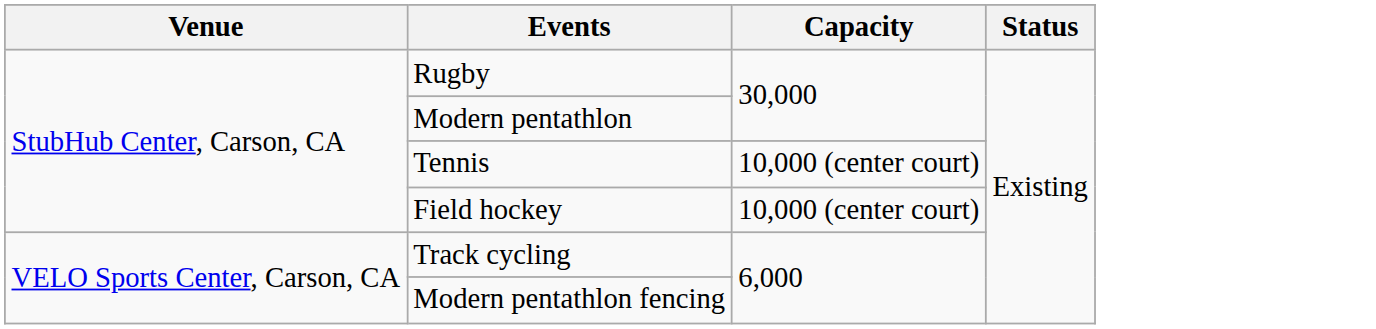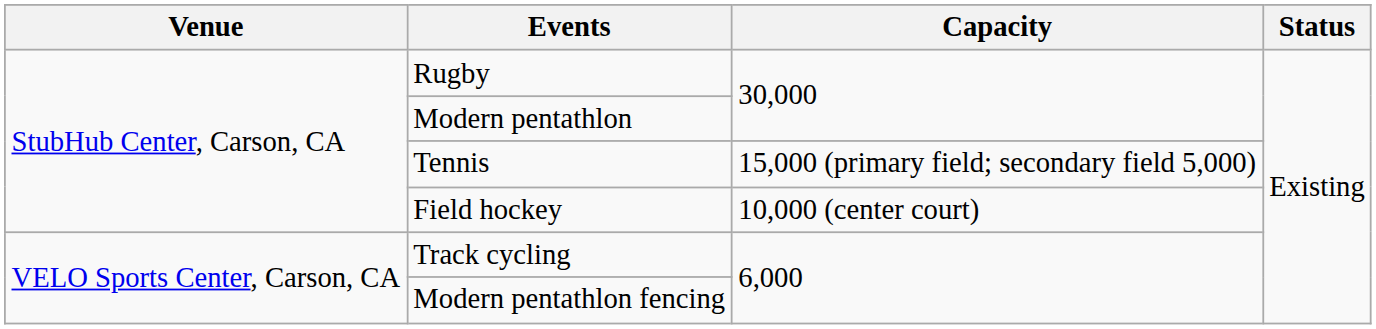Tennis | Capacity: 10,000 (center court) -> 15,000 (primary field; secondary field 5,000)
